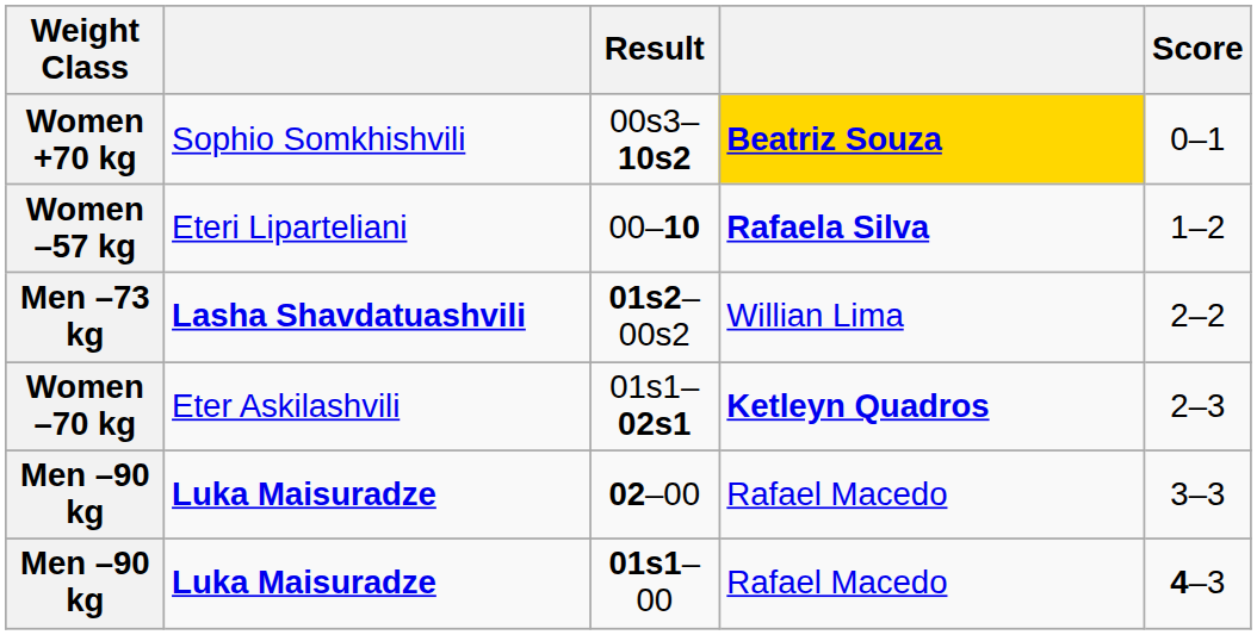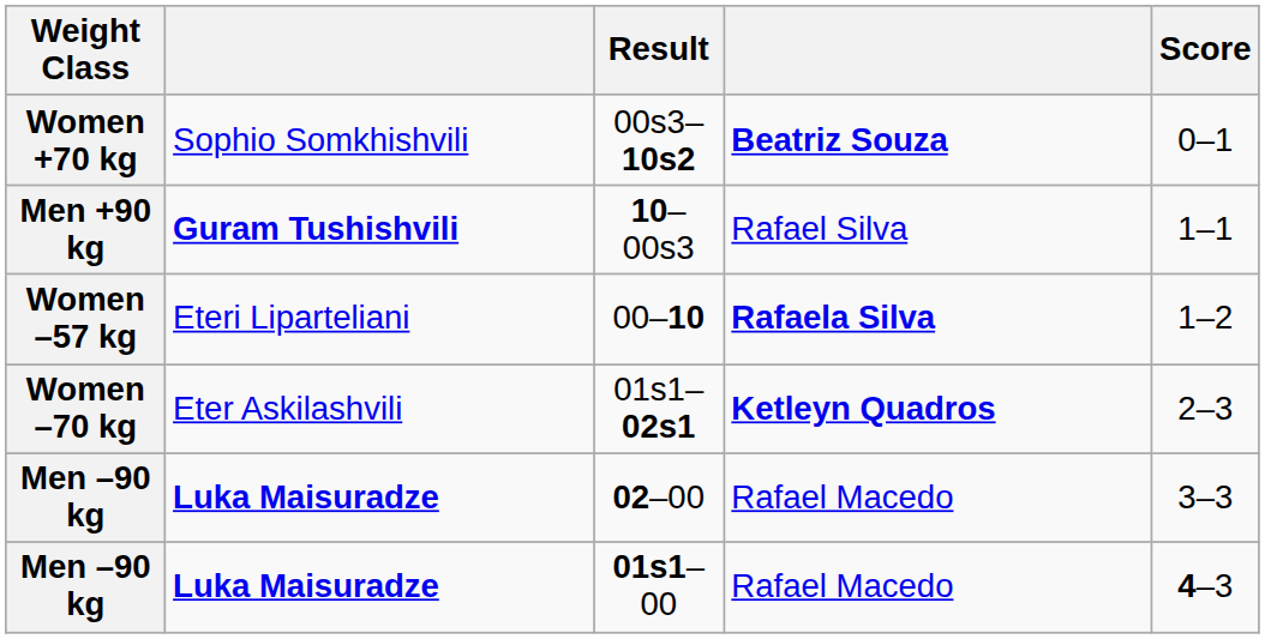00s3–10s2 | column 4: gold background -> no background
+ row: Men +90 kg | Guram Tushishvili | 10–00s3 | Rafael Silva | 1–1
- row: Men –73 kg | Lasha Shavdatuashvili | 01s2–00s2 | Willian Lima | 2–2
